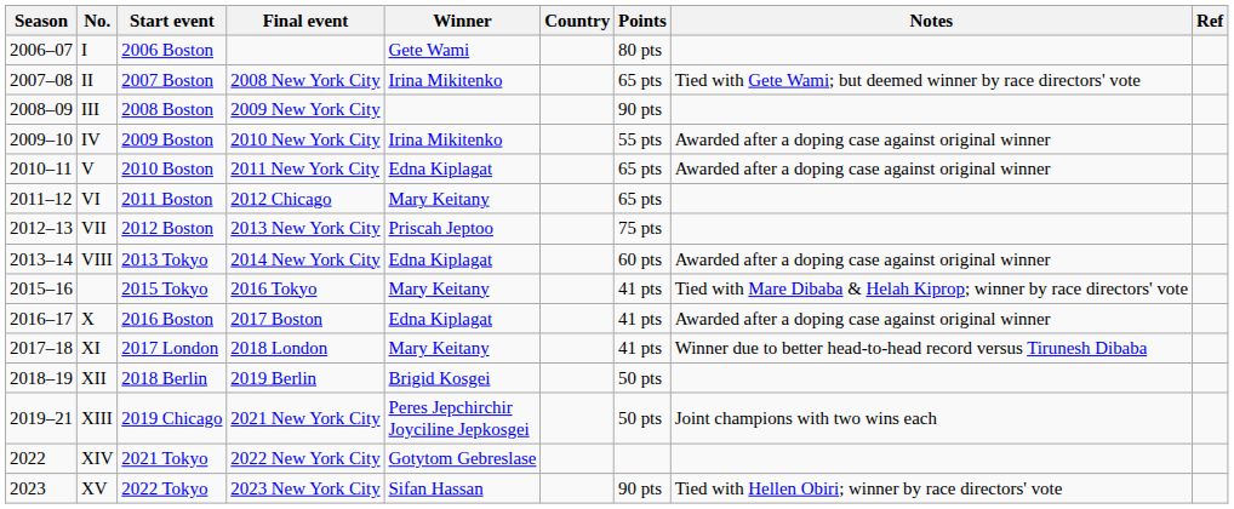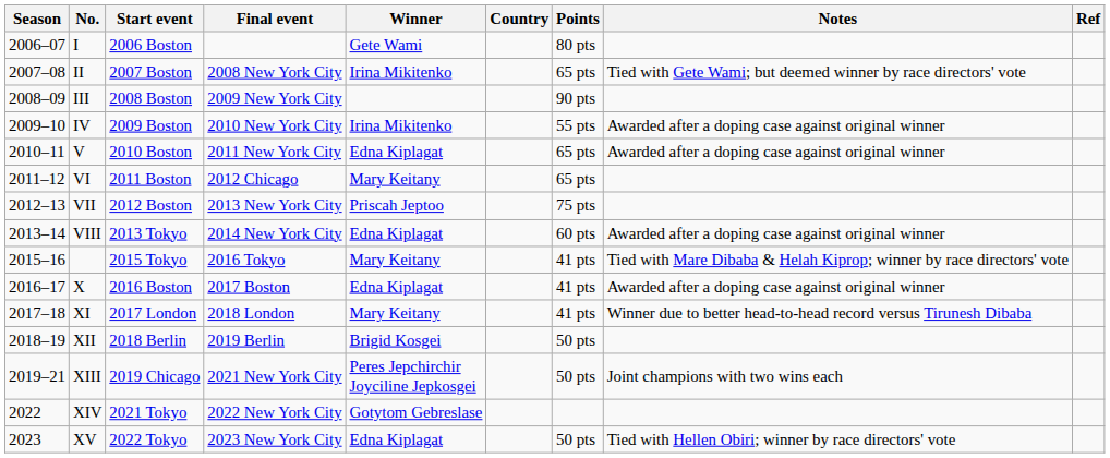XV | Winner: Sifan Hassan -> Edna Kiplagat
XV | Points: 90 pts -> 50 pts
